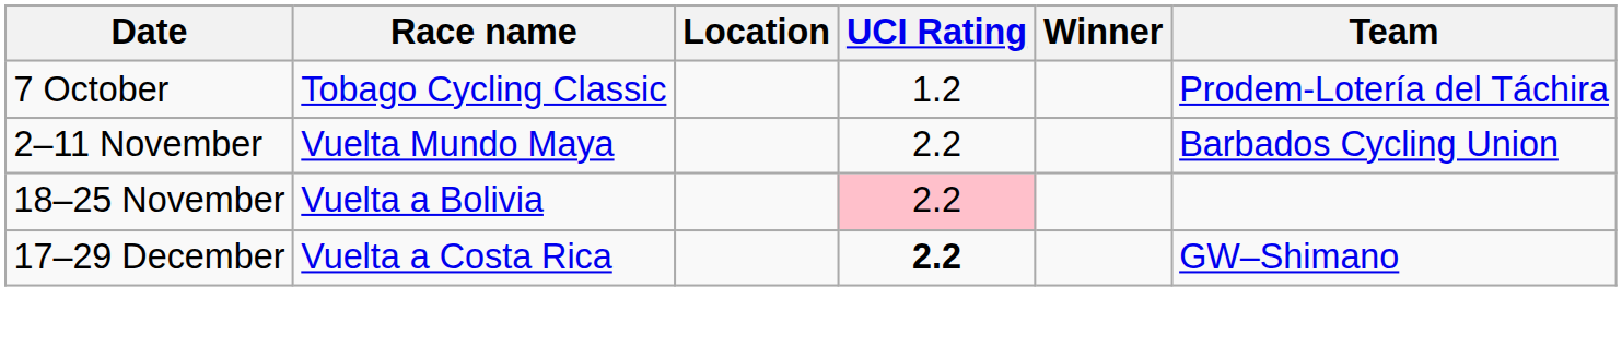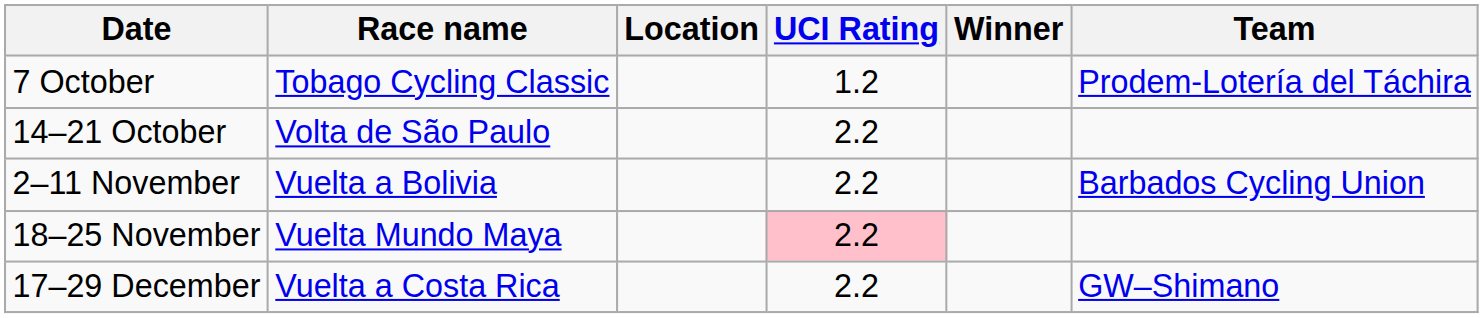+ row: 14–21 October | Volta de São Paulo | 2.2
2–11 November | Race name: Vuelta Mundo Maya -> Vuelta a Bolivia
18–25 November | Race name: Vuelta a Bolivia -> Vuelta Mundo Maya
17–29 December | UCI Rating: bold -> normal
